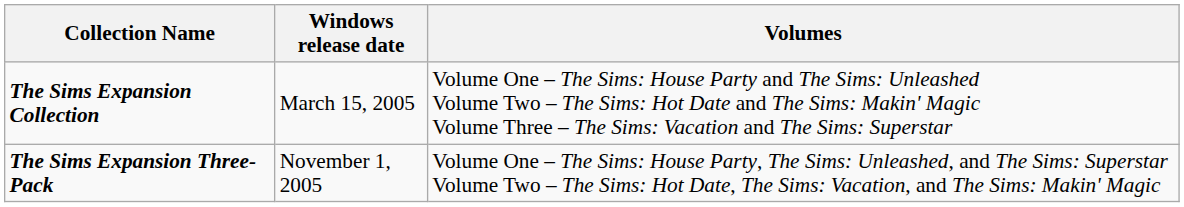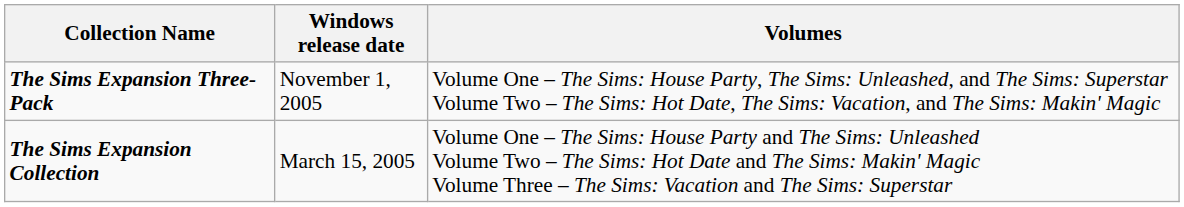rows swapped: The Sims Expansion Collection <-> The Sims Expansion Three-Pack
